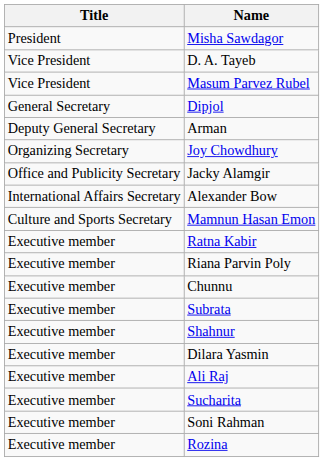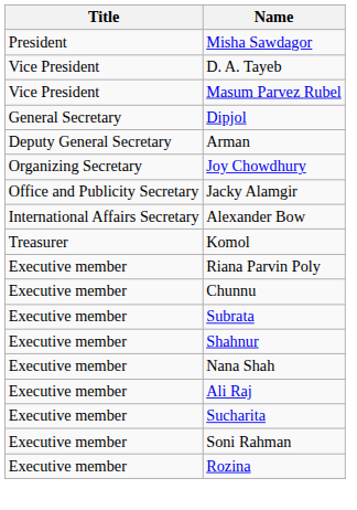- row: Culture and Sports Secretary | Mamnun Hasan Emon
+ row: Treasurer | Komol
- row: Executive member | Ratna Kabir
+ row: Executive member | Nana Shah
- row: Executive member | Dilara Yasmin
